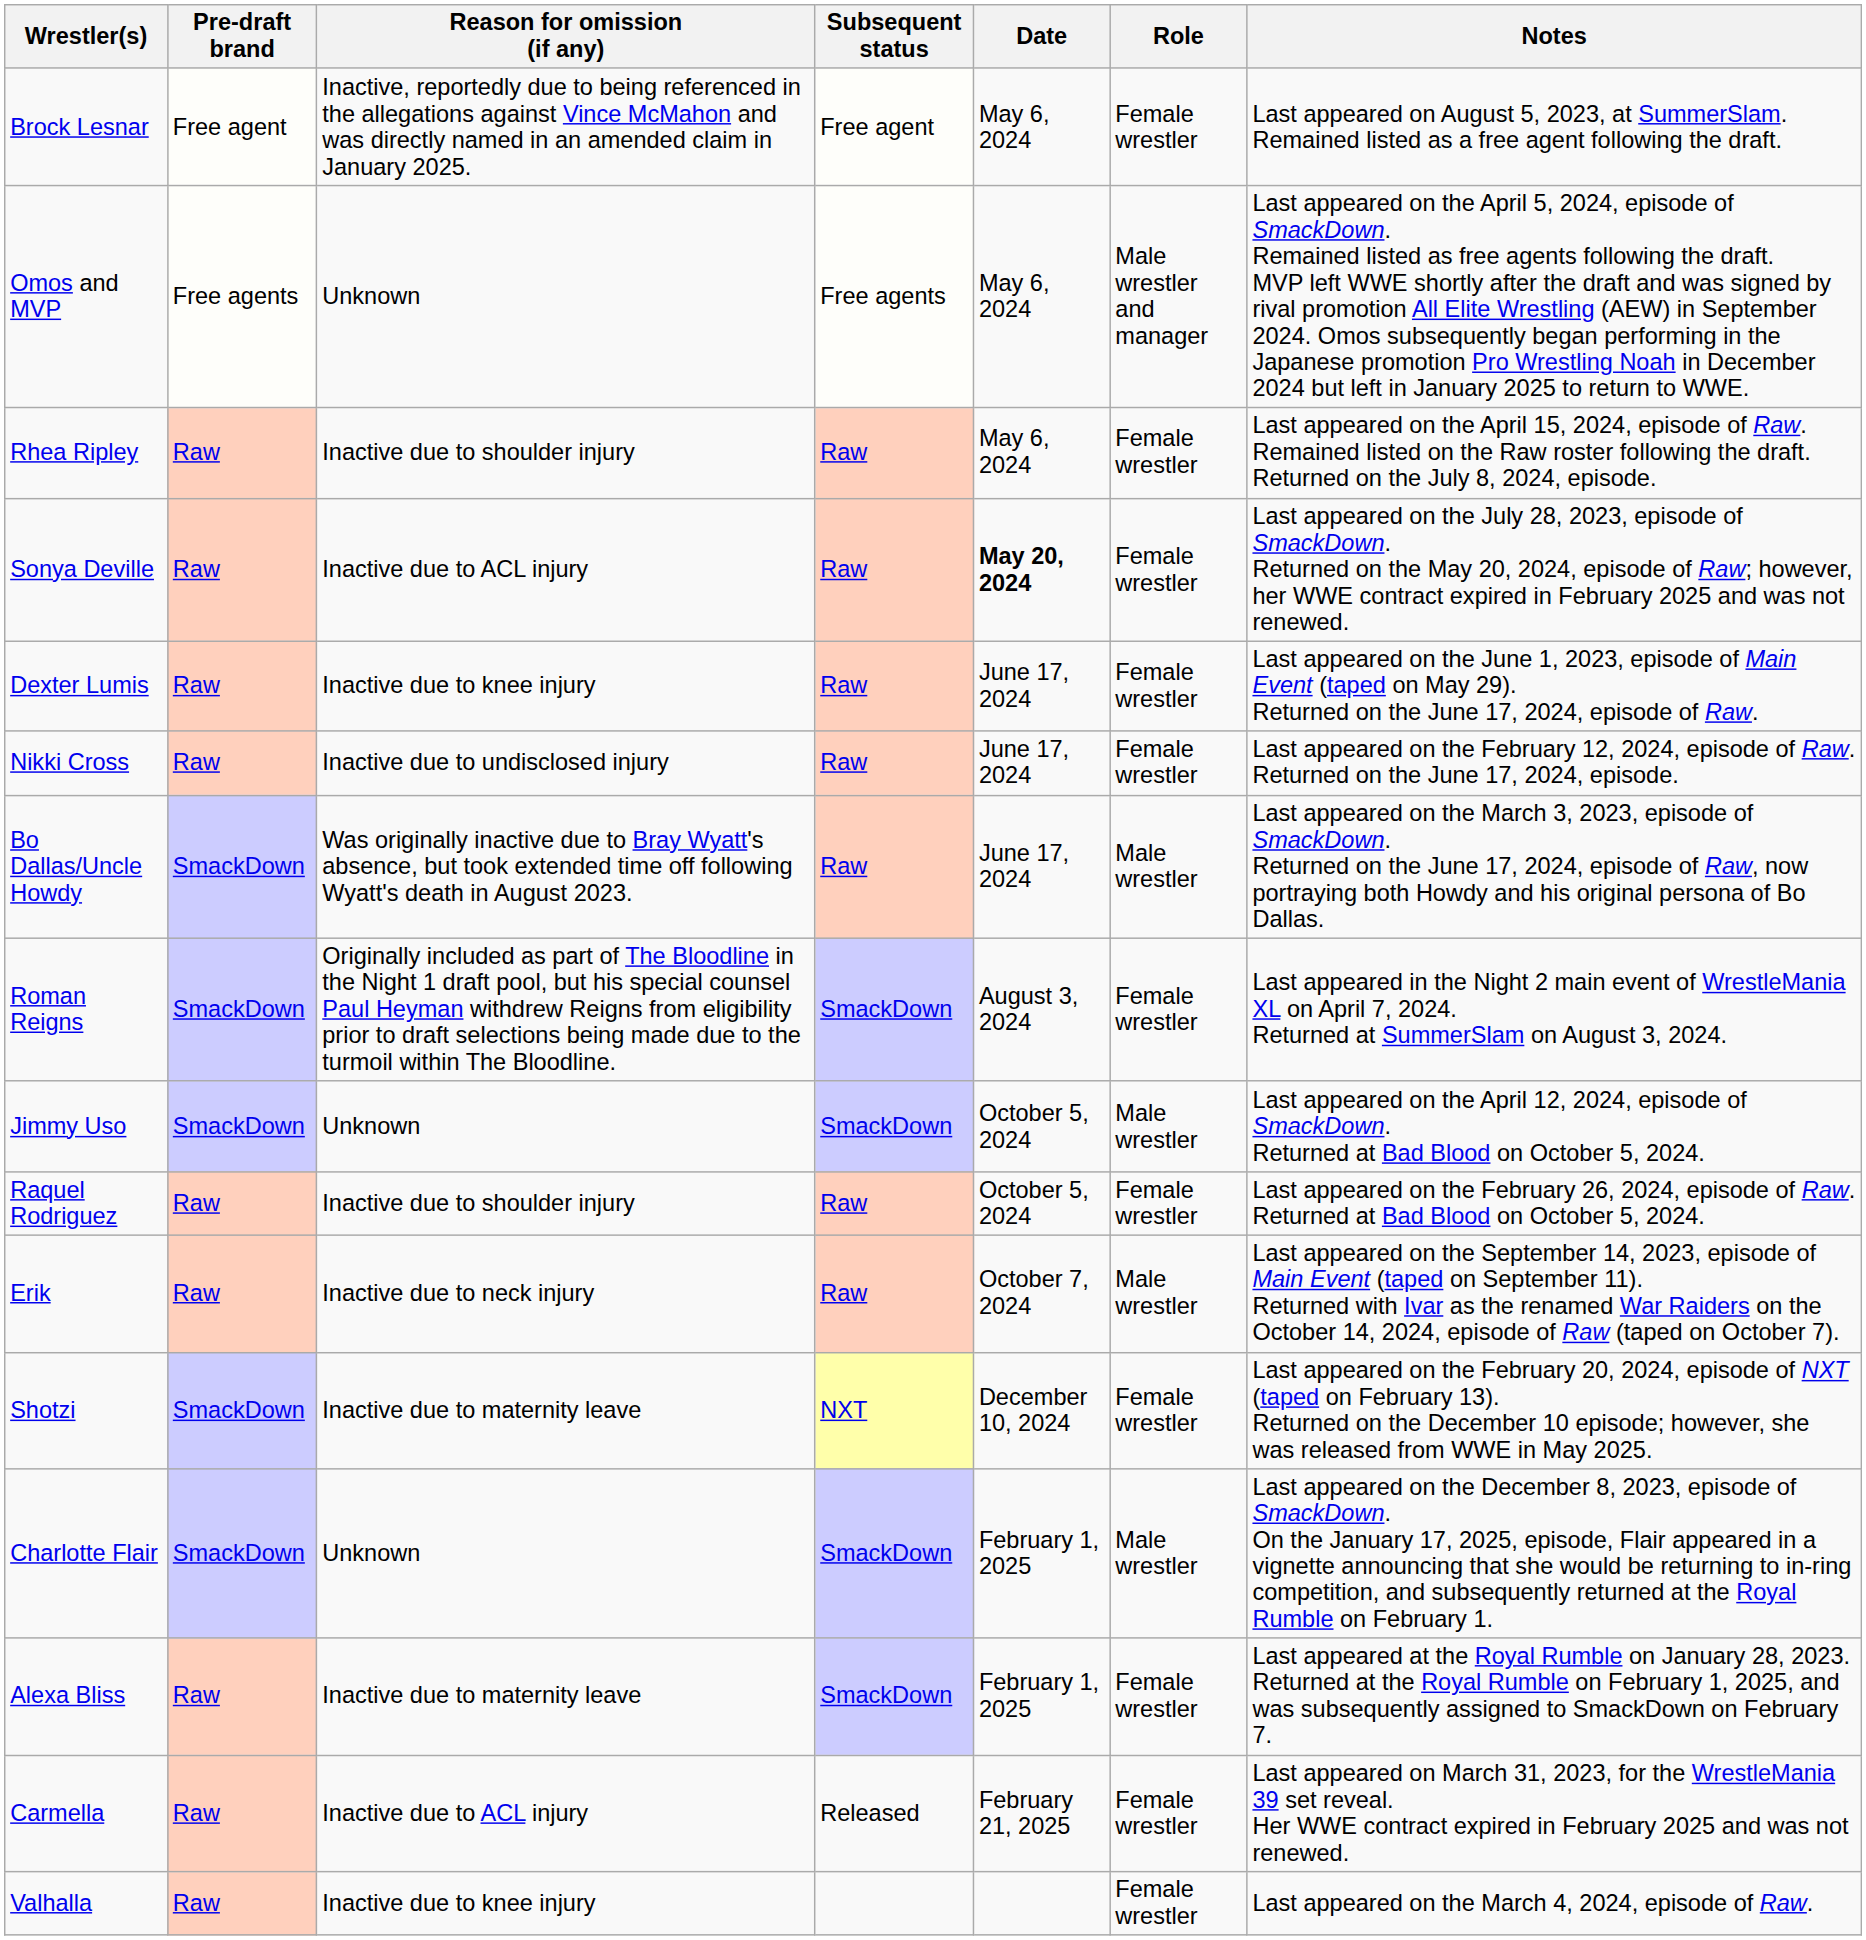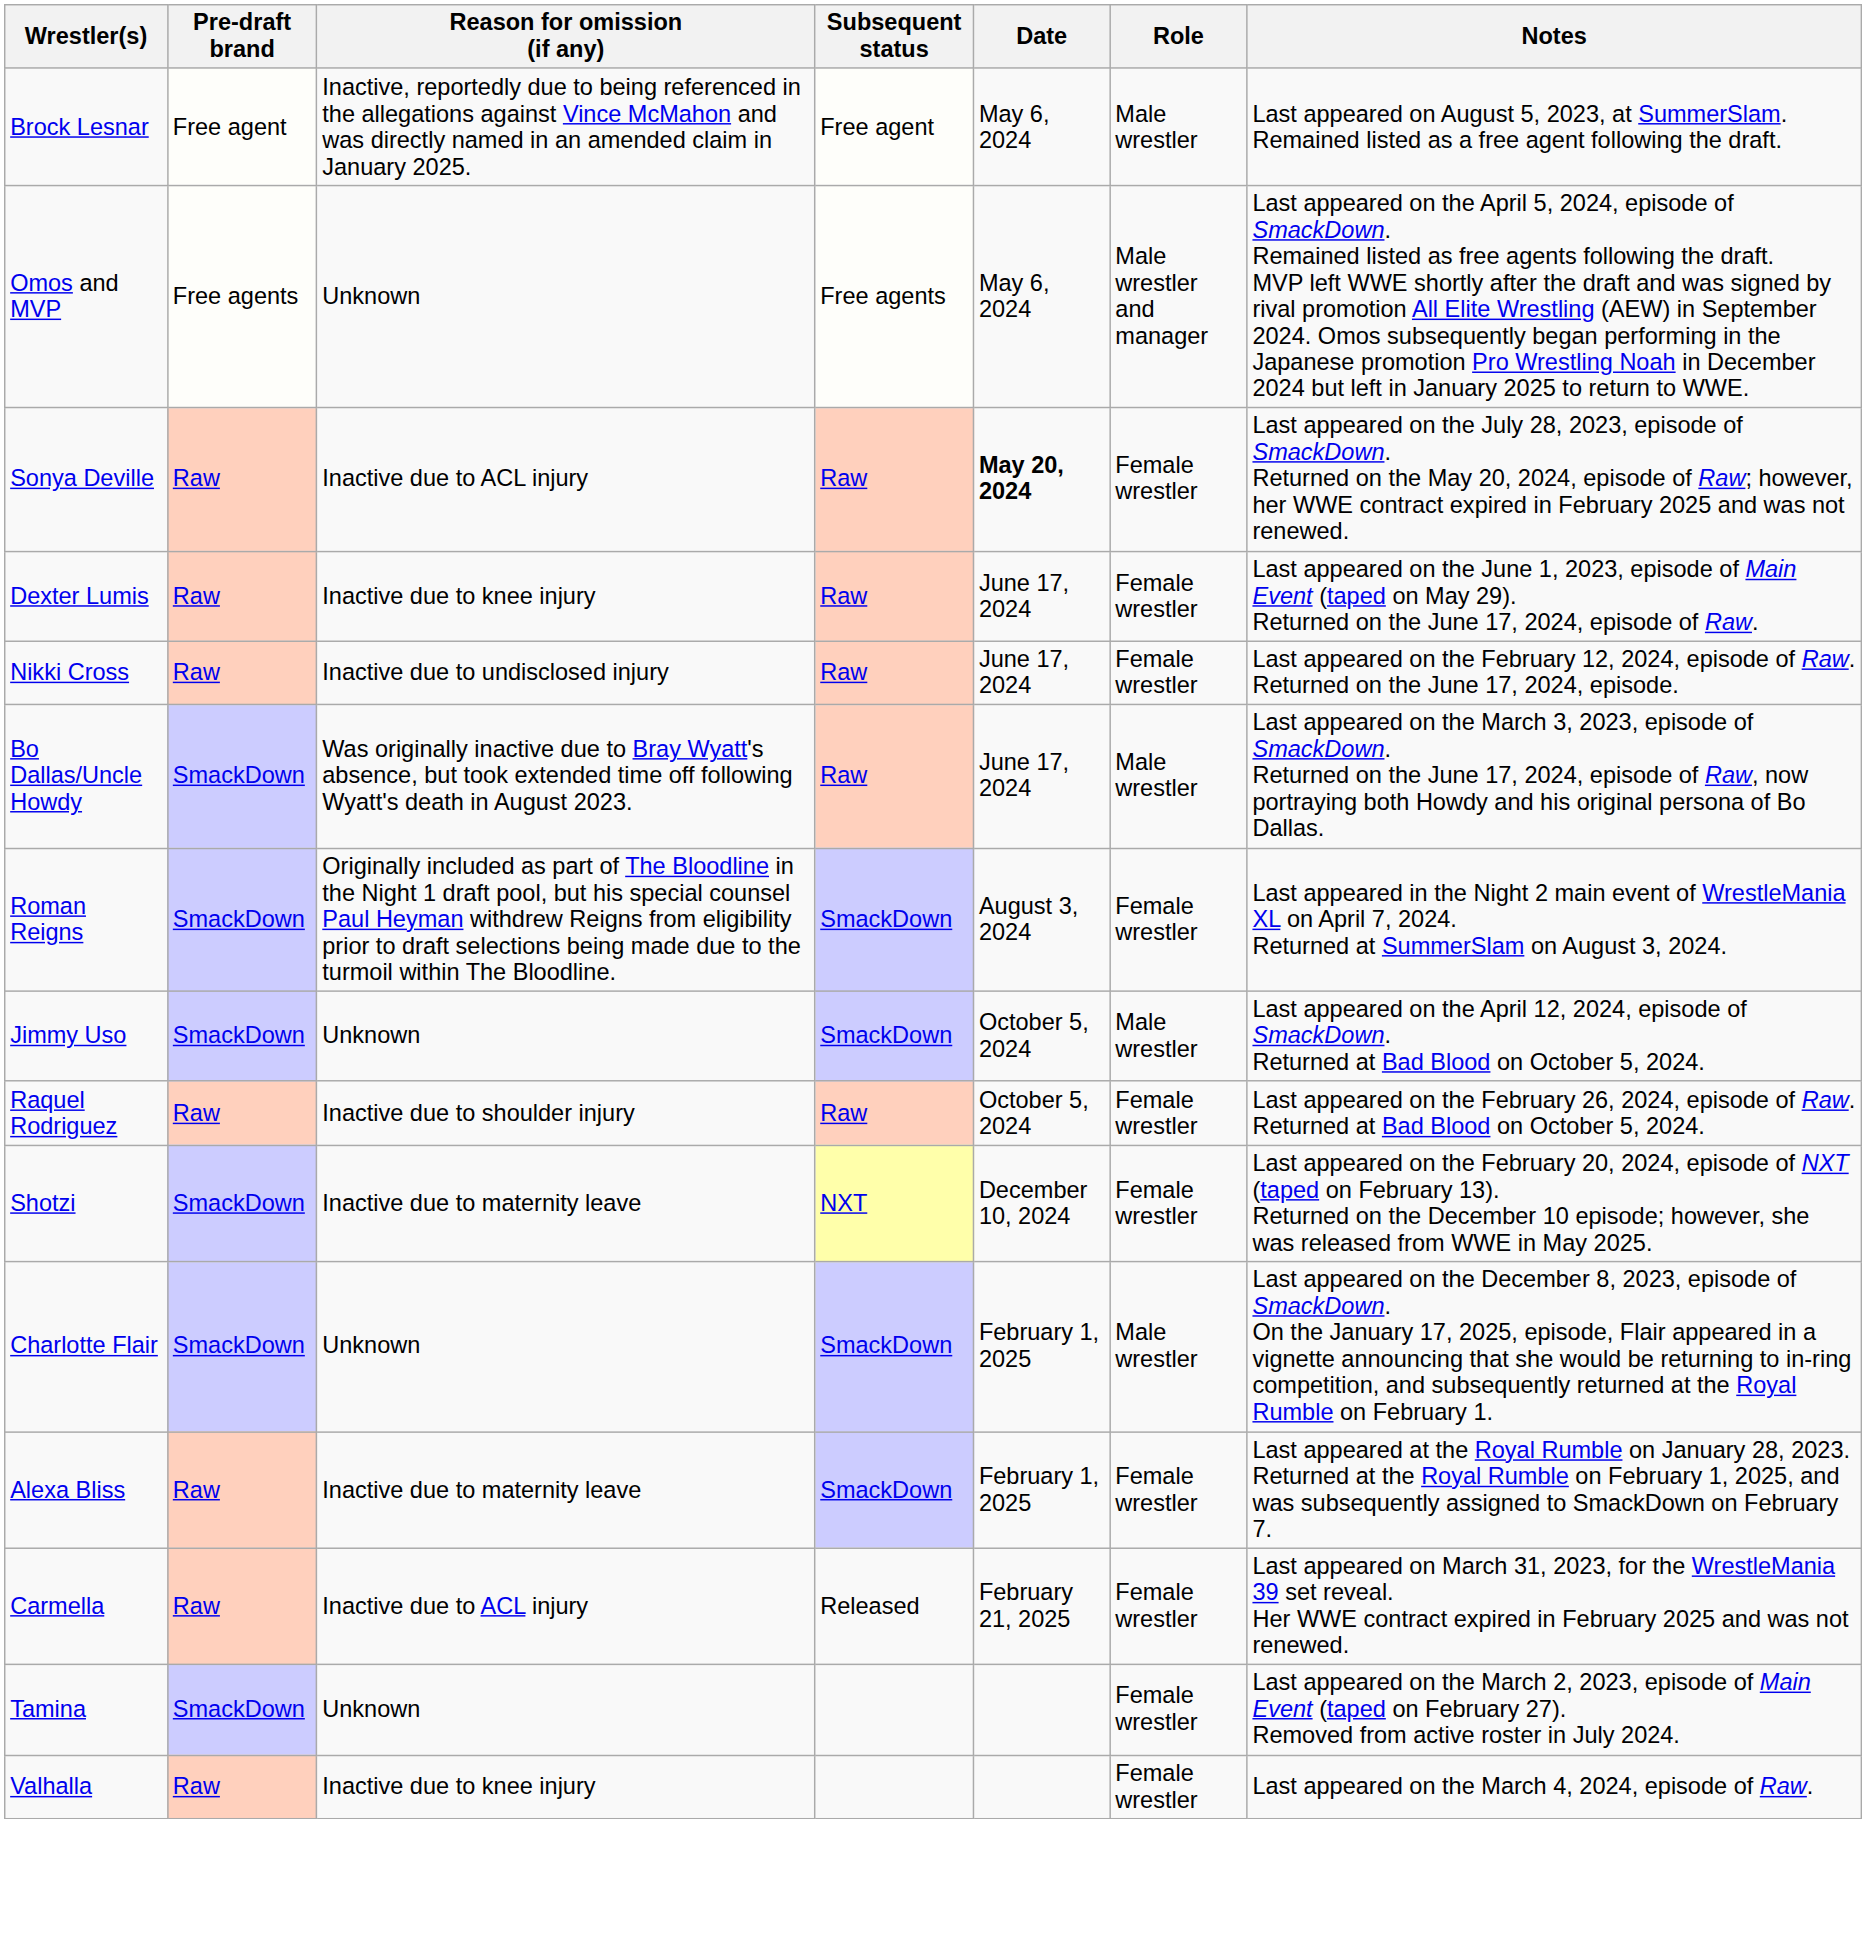Brock Lesnar | Role: Female wrestler -> Male wrestler
- row: Rhea Ripley | Raw | Inactive due to shoulder injury | Raw | May 6, 2024 | Female wrestler | Last appeared on the April 15, 2024, episode of Raw. Remained listed on the Raw roster following the draft. Returned on the July 8, 2024, episode.
- row: Erik | Raw | Inactive due to neck injury | Raw | October 7, 2024 | Male wrestler | Last appeared on the September 14, 2023, episode of Main Event (taped on September 11). Returned with Ivar as the renamed War Raiders on the October 14, 2024, episode of Raw (taped on October 7).
+ row: Tamina | SmackDown | Unknown | Female wrestler | Last appeared on the March 2, 2023, episode of Main Event (taped on February 27). Removed from active roster in July 2024.
